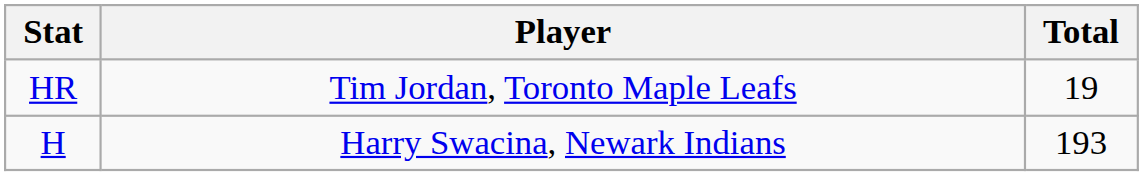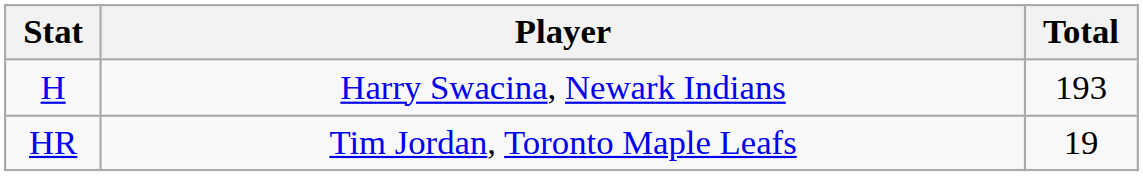rows swapped: HR <-> H
